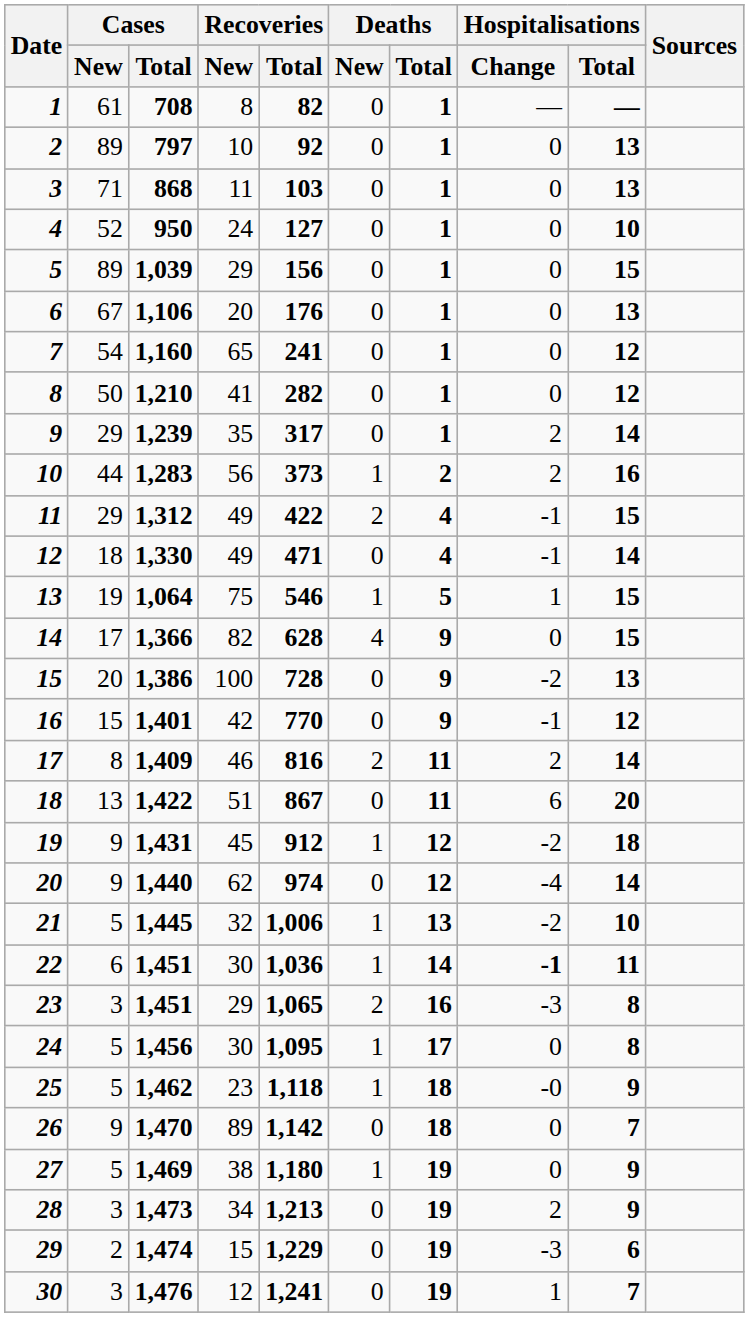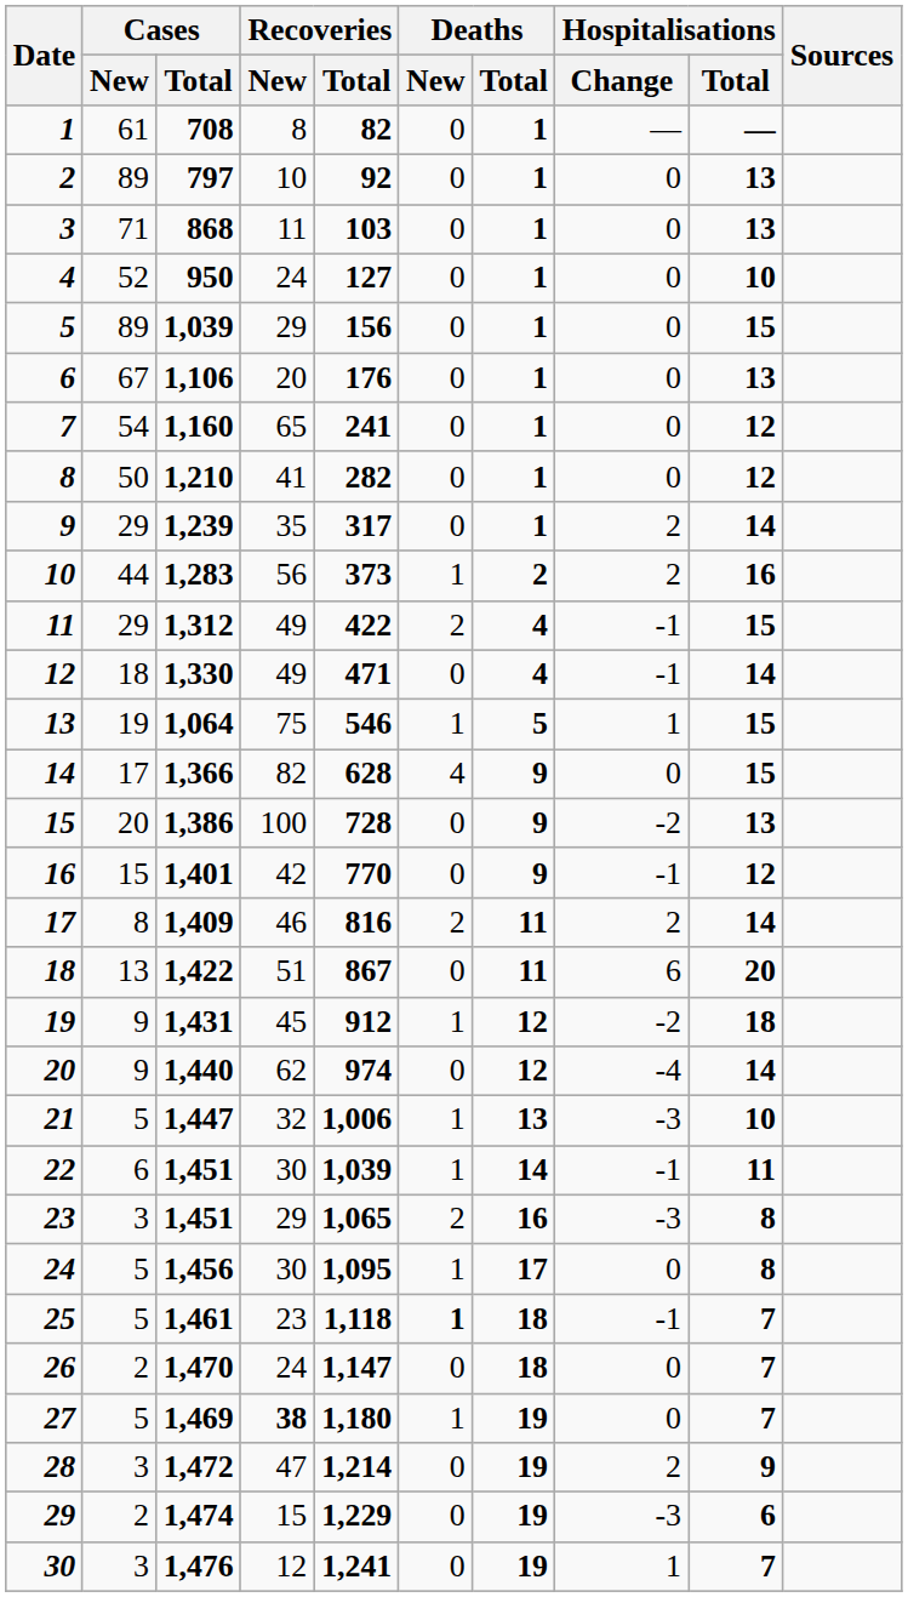21 | Cases / Total: 1,445 -> 1,447
21 | Hospitalisations / Change: -2 -> -3
22 | Recoveries / Total: 1,036 -> 1,039
22 | Hospitalisations / Change: bold -> normal
25 | Cases / Total: 1,462 -> 1,461
25 | Deaths / New: normal -> bold
25 | Hospitalisations / Change: -0 -> -1
25 | Hospitalisations / Total: 9 -> 7
26 | Cases / New: 9 -> 2
26 | Recoveries / New: 89 -> 24
26 | Recoveries / Total: 1,142 -> 1,147
27 | Recoveries / New: normal -> bold
27 | Hospitalisations / Total: 9 -> 7
28 | Cases / Total: 1,473 -> 1,472
28 | Recoveries / New: 34 -> 47
28 | Recoveries / Total: 1,213 -> 1,214
